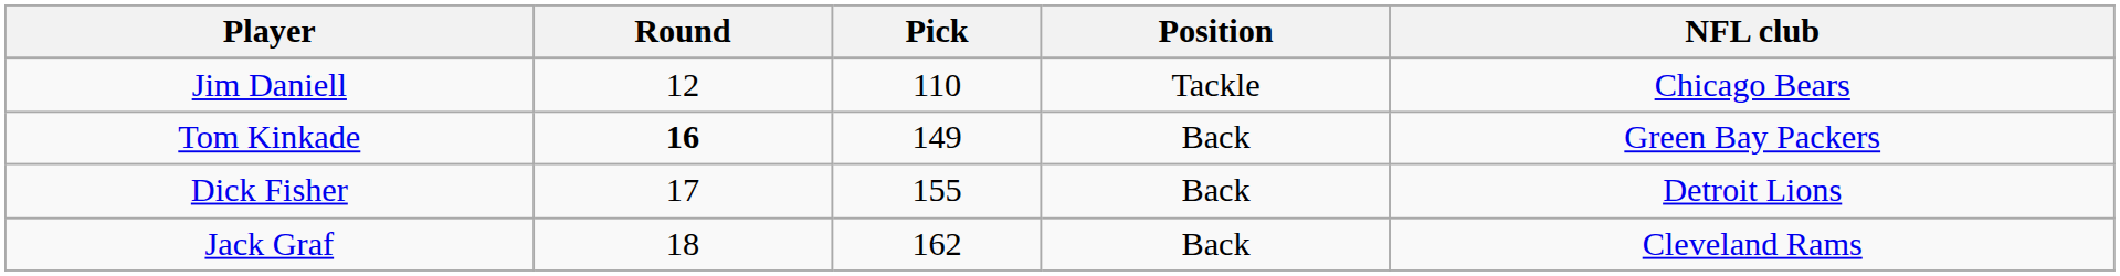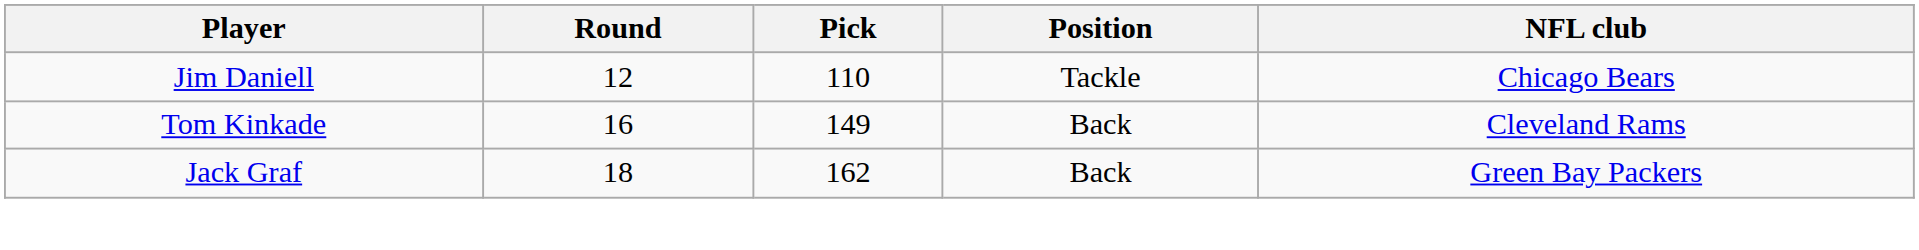Tom Kinkade | Round: bold -> normal
Tom Kinkade | NFL club: Green Bay Packers -> Cleveland Rams
- row: Dick Fisher | 17 | 155 | Back | Detroit Lions
Jack Graf | NFL club: Cleveland Rams -> Green Bay Packers
